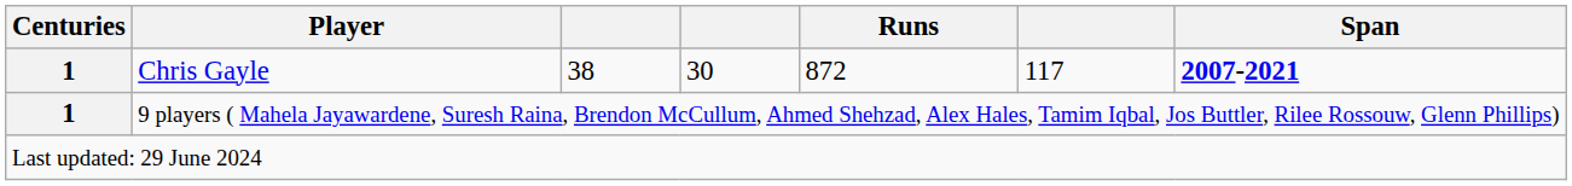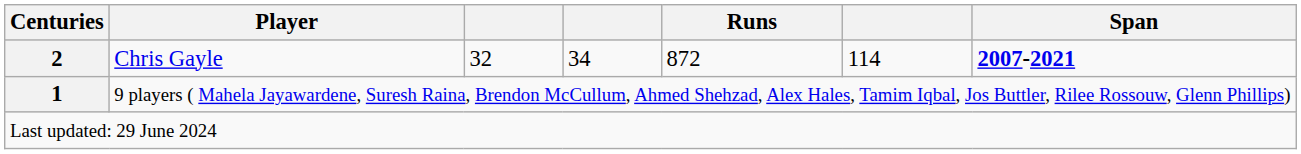Chris Gayle | Centuries: 1 -> 2
Chris Gayle | column 3: 38 -> 32
Chris Gayle | column 4: 30 -> 34
Chris Gayle | column 6: 117 -> 114
